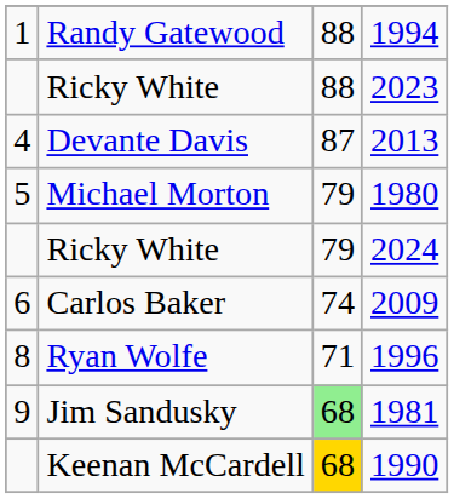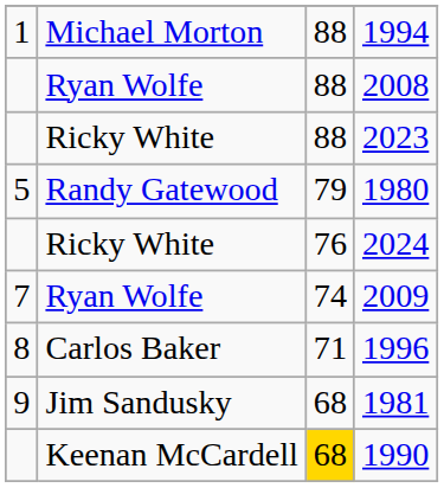1994 | column 2: Randy Gatewood -> Michael Morton
+ row: Ryan Wolfe | 88 | 2008
- row: 4 | Devante Davis | 87 | 2013
1980 | column 2: Michael Morton -> Randy Gatewood
2024 | column 3: 79 -> 76
2009 | column 1: 6 -> 7
2009 | column 2: Carlos Baker -> Ryan Wolfe
1996 | column 2: Ryan Wolfe -> Carlos Baker
1981 | column 3: lightgreen background -> no background
